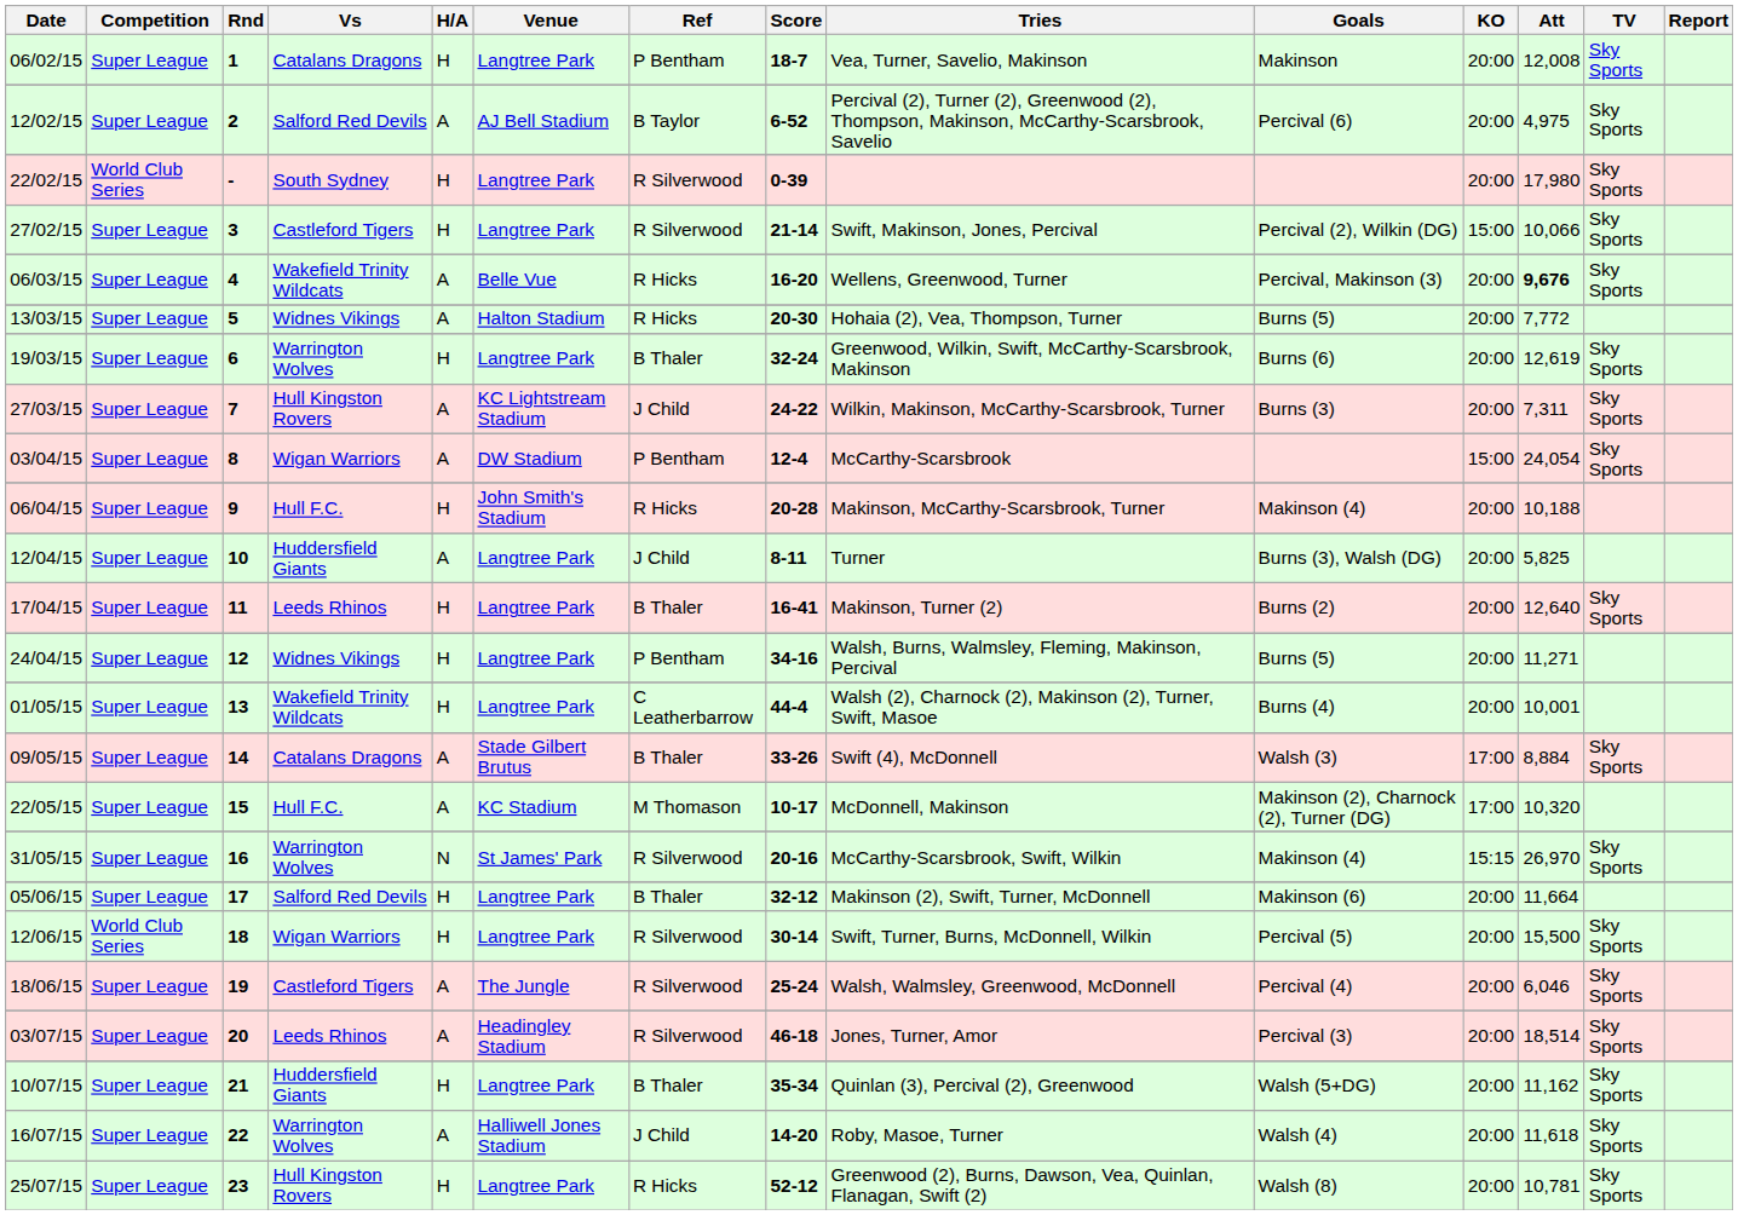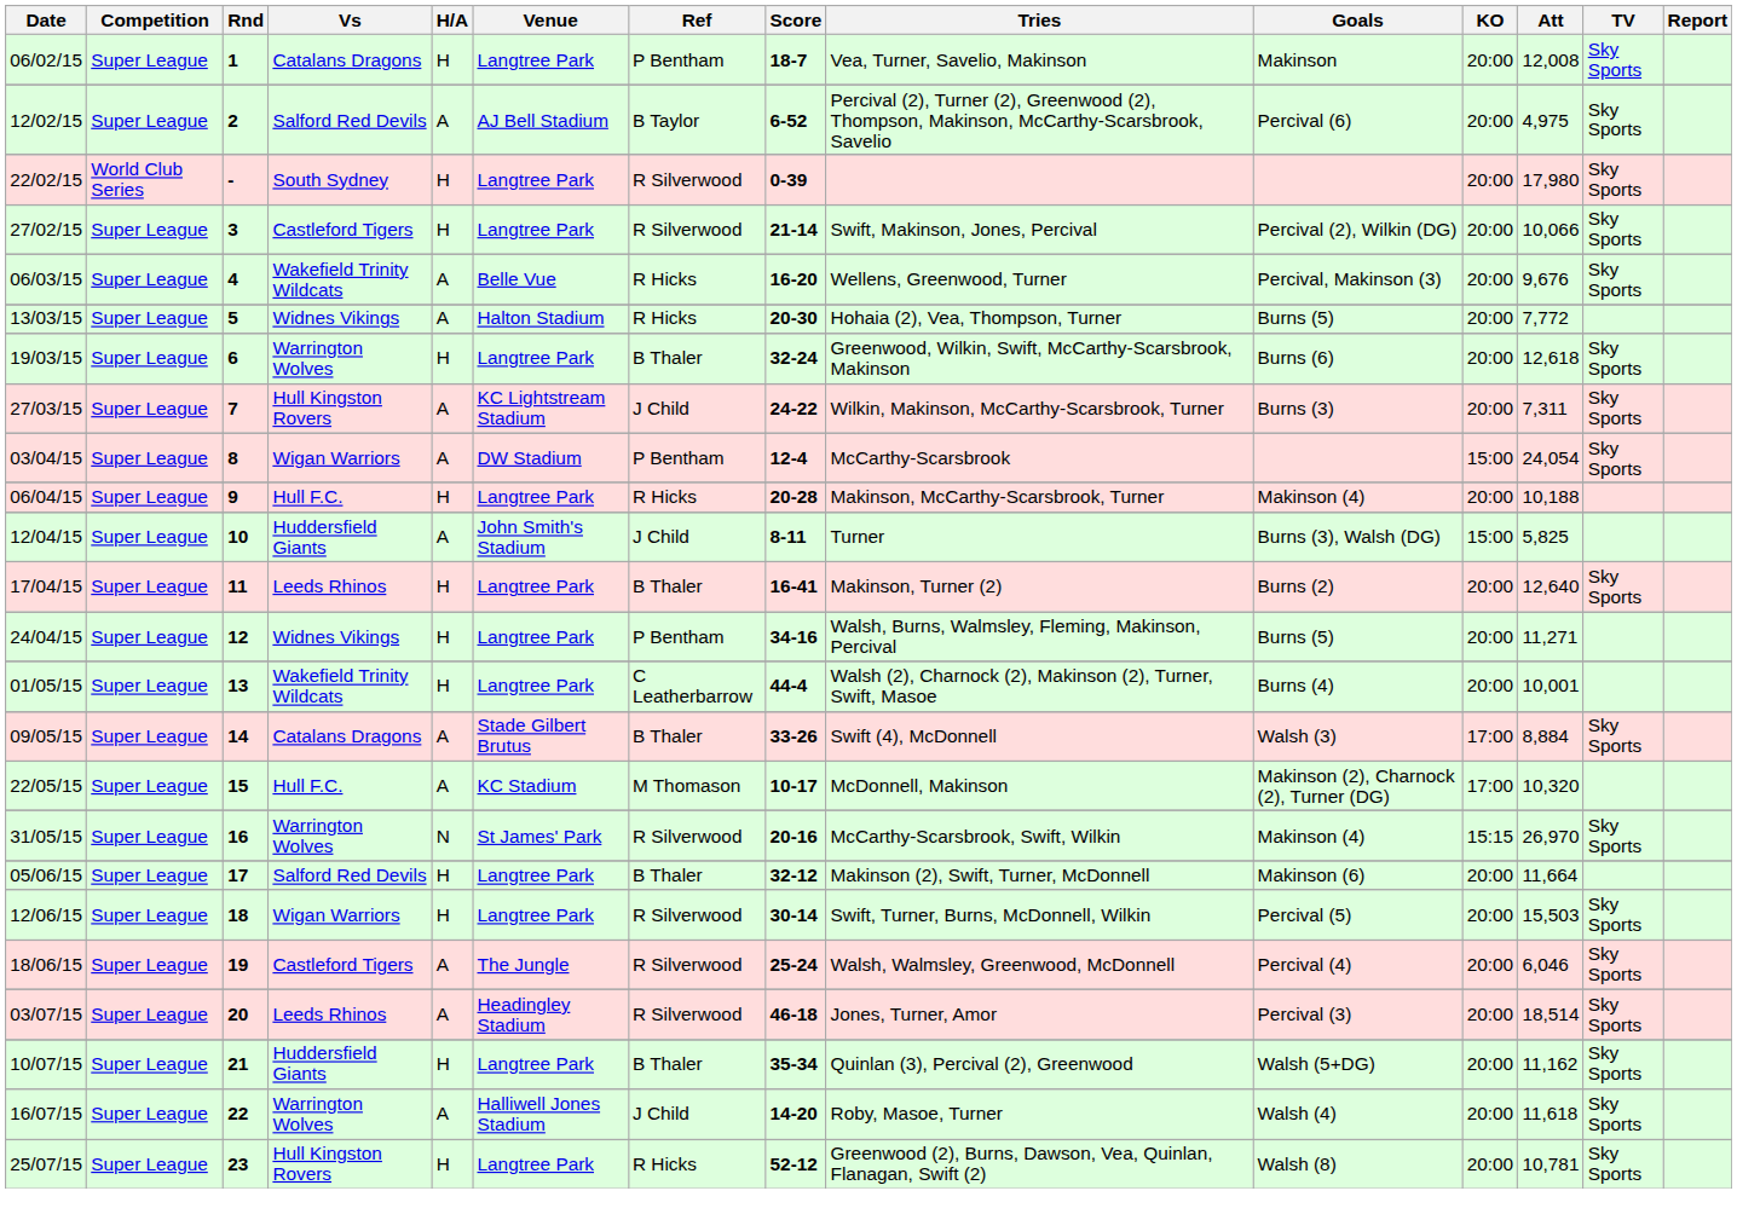27/02/15 | KO: 15:00 -> 20:00
06/03/15 | Att: bold -> normal
19/03/15 | Att: 12,619 -> 12,618
06/04/15 | Venue: John Smith's Stadium -> Langtree Park
12/04/15 | Venue: Langtree Park -> John Smith's Stadium
12/04/15 | KO: 20:00 -> 15:00
12/06/15 | Competition: World Club Series -> Super League
12/06/15 | Att: 15,500 -> 15,503
